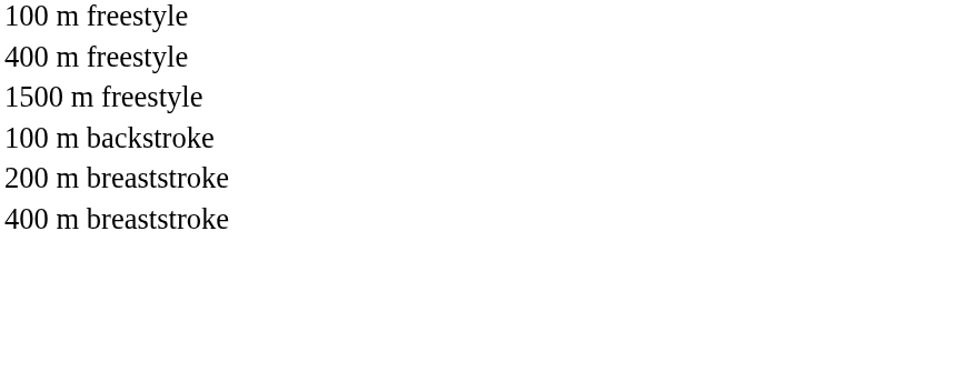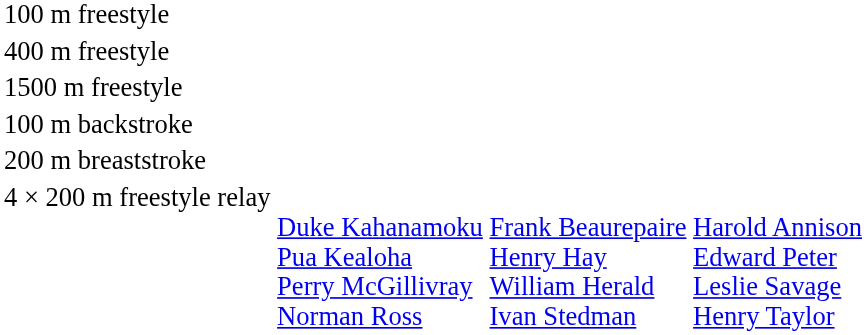- row: 400 m breaststroke
+ row: 4 × 200 m freestyle relay | Duke Kahanamoku Pua Kealoha Perry McGillivray Norman Ross | Frank Beaurepaire Henry Hay William Herald Ivan Stedman | Harold Annison Edward Peter Leslie Savage Henry Taylor
